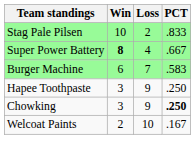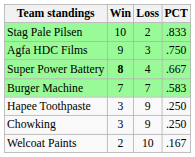+ row: Agfa HDC Films | 9 | 3 | .750
Burger Machine | Win: 6 -> 7
Chowking | PCT: bold -> normal
